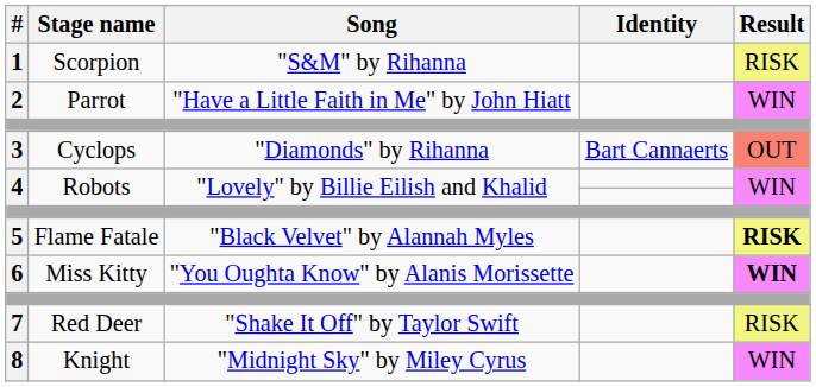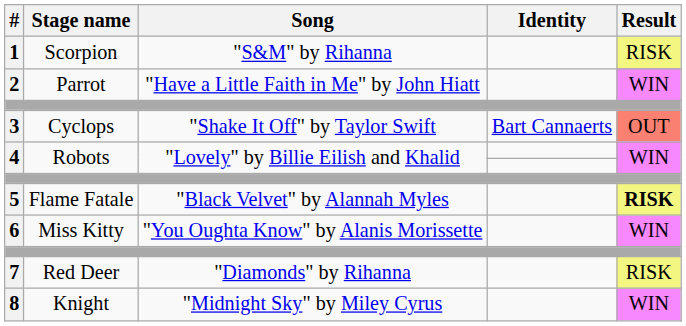3 | Song: "Diamonds" by Rihanna -> "Shake It Off" by Taylor Swift
6 | Result: bold -> normal
7 | Song: "Shake It Off" by Taylor Swift -> "Diamonds" by Rihanna
